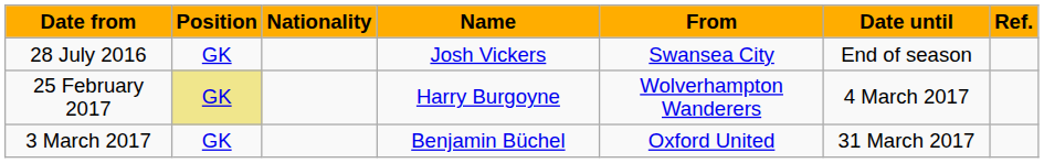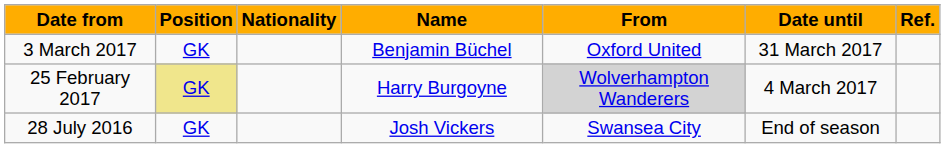rows swapped: 28 July 2016 <-> 3 March 2017
25 February 2017 | From: no background -> lightgrey background
